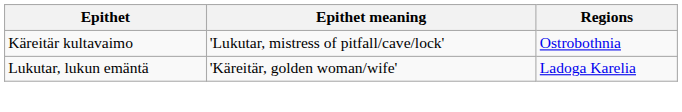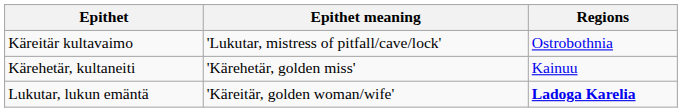+ row: Kärehetär, kultaneiti | 'Kärehetär, golden miss' | Kainuu
Lukutar, lukun emäntä | Regions: normal -> bold
